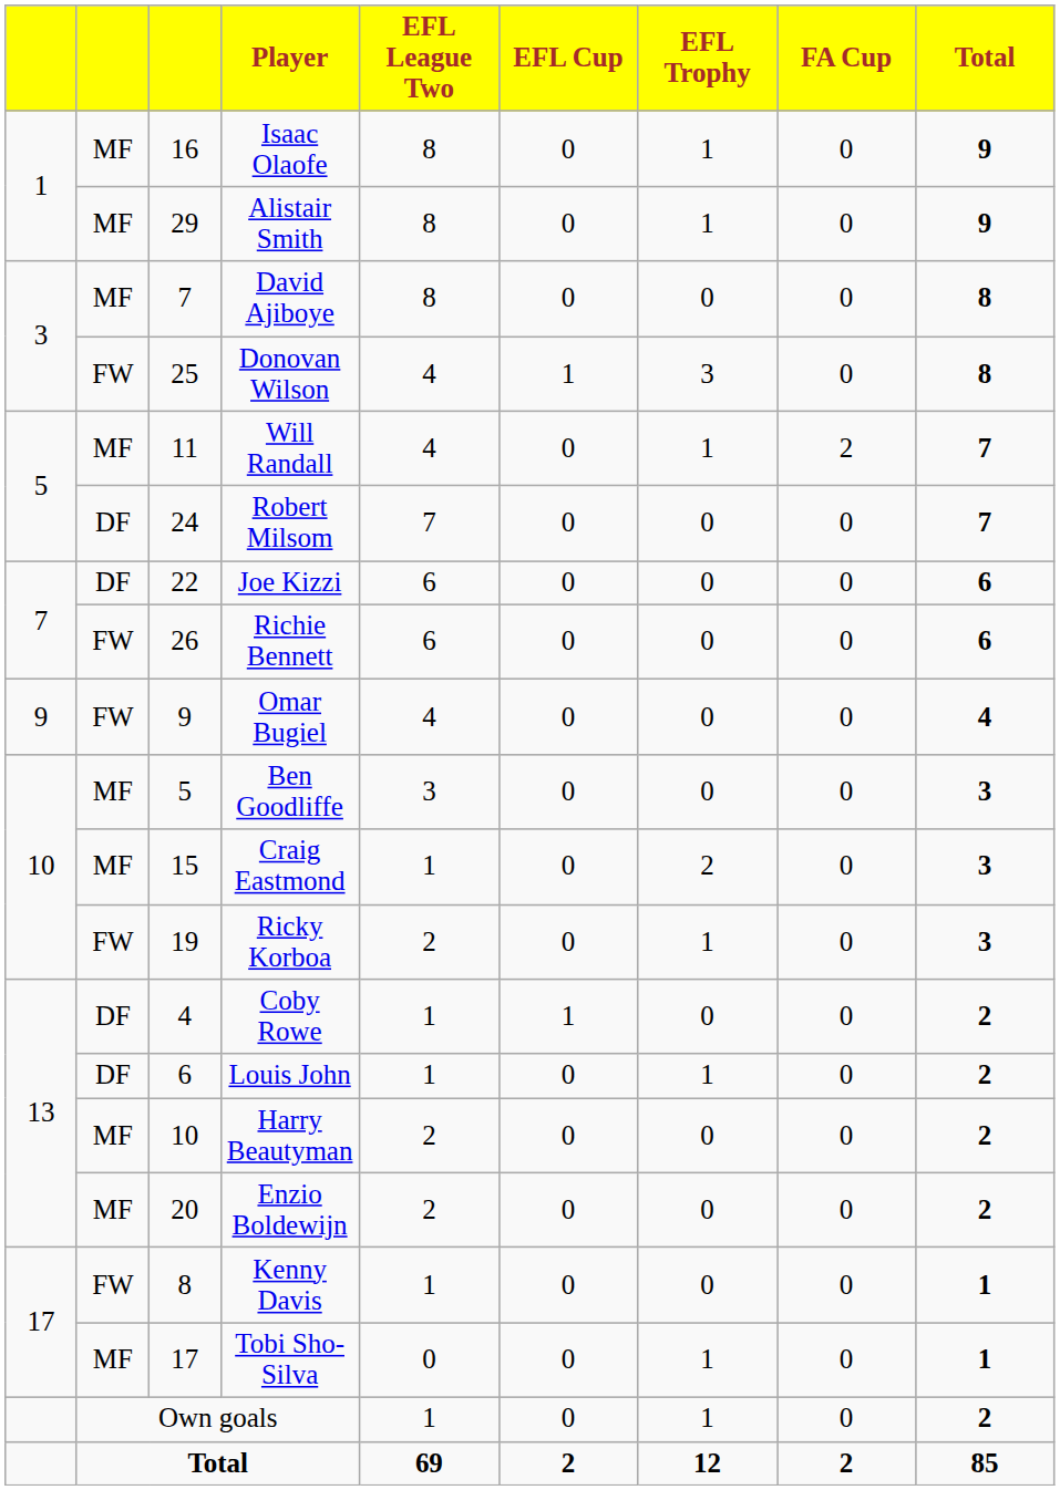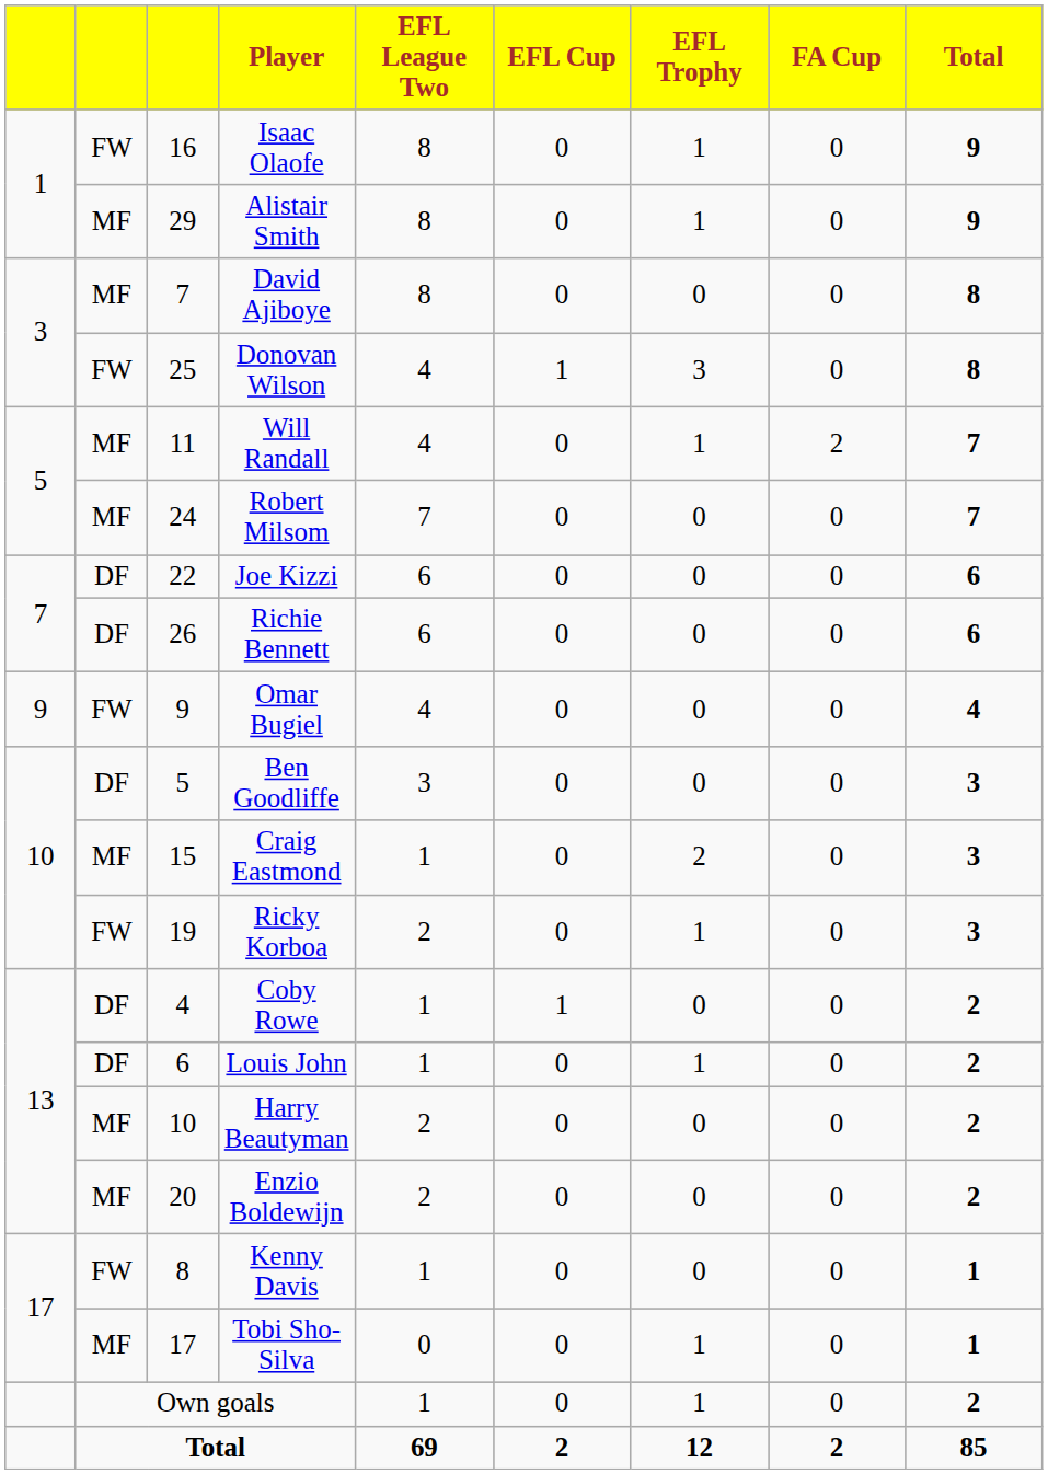Isaac Olaofe | column 2: MF -> FW
Robert Milsom | column 2: DF -> MF
Richie Bennett | column 2: FW -> DF
Ben Goodliffe | column 2: MF -> DF
